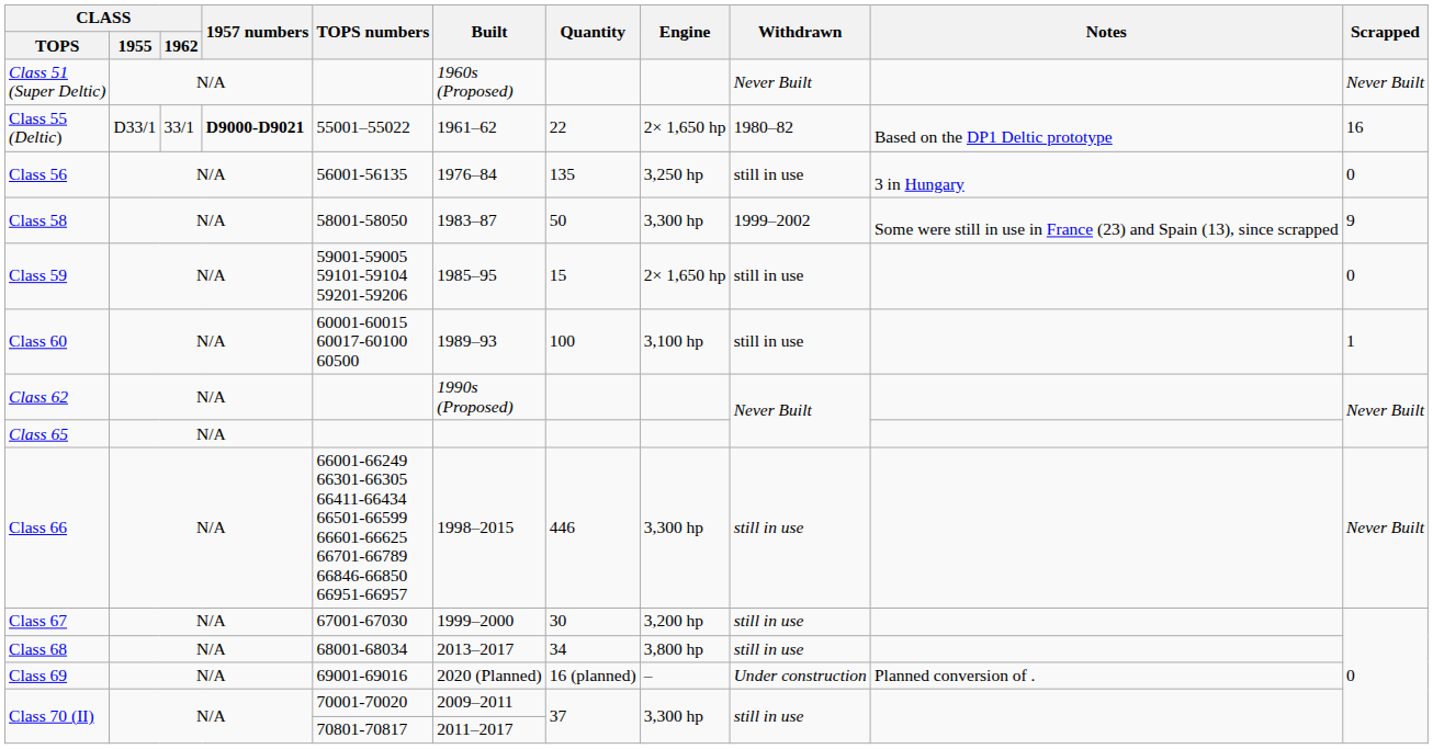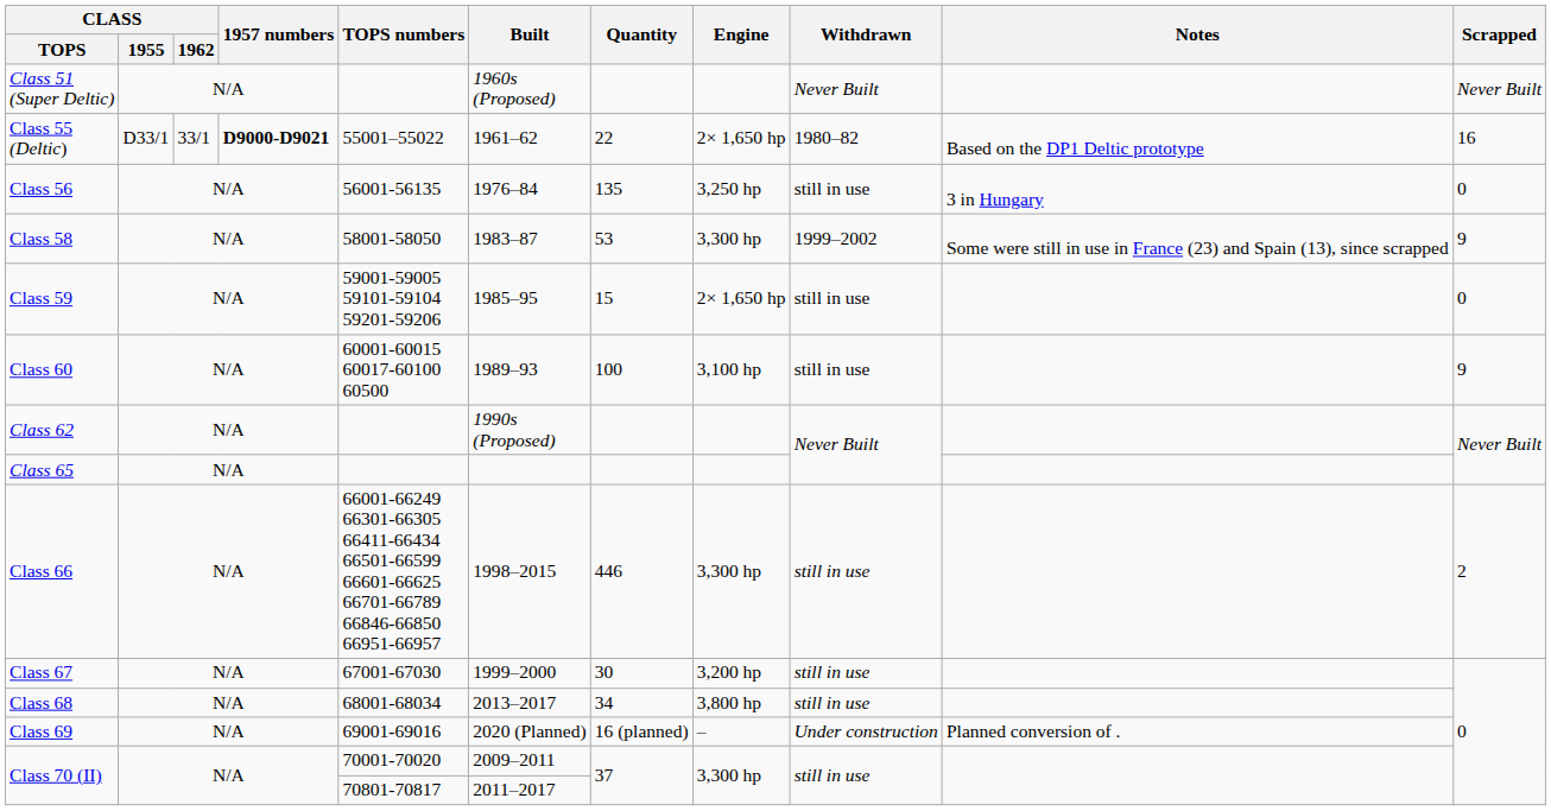Class 58 | Quantity: 50 -> 53
Class 60 | Scrapped: 1 -> 9
Class 66 | Scrapped: Never Built -> 2
